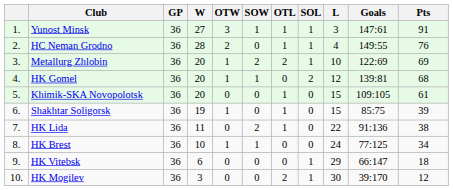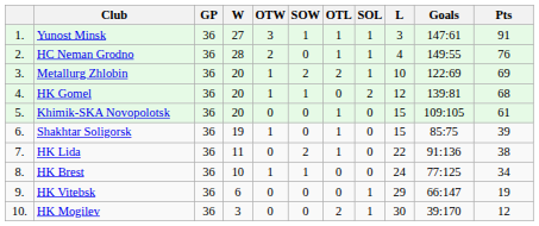HK Vitebsk | Pts: 18 -> 19
